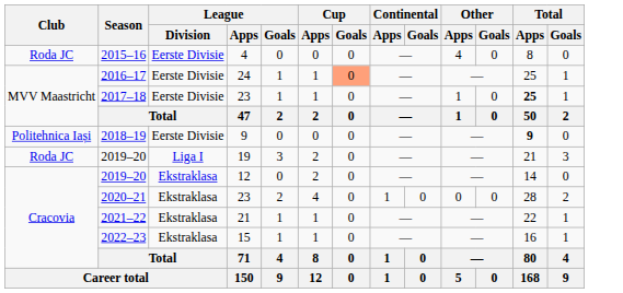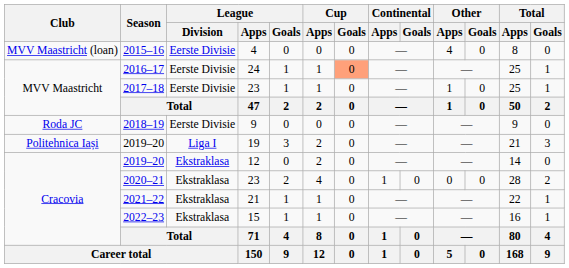2015–16 | Club: Roda JC -> MVV Maastricht (loan)
2017–18 | Total / Apps: bold -> normal
2018–19 | Club: Politehnica Iași -> Roda JC
2018–19 | Total / Apps: bold -> normal
2019–20 / 19 | Club: Roda JC -> Politehnica Iași
